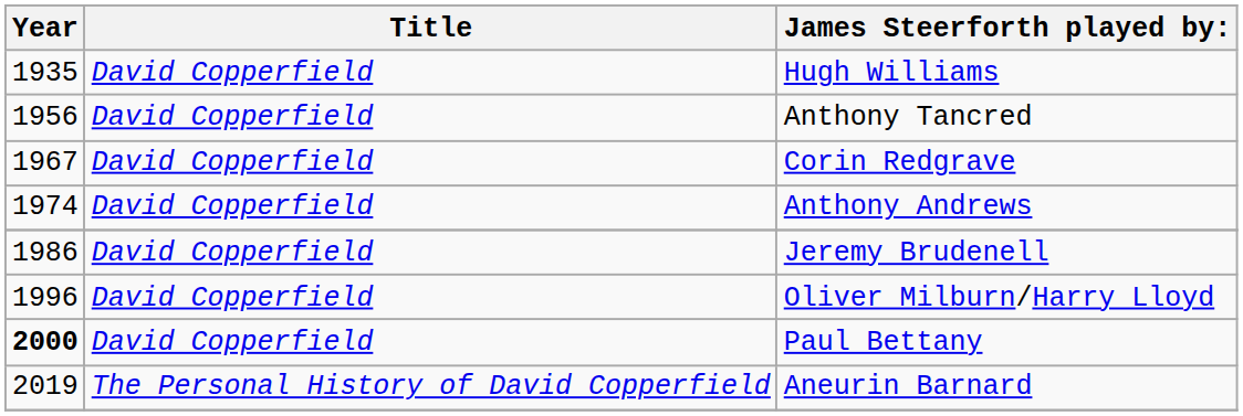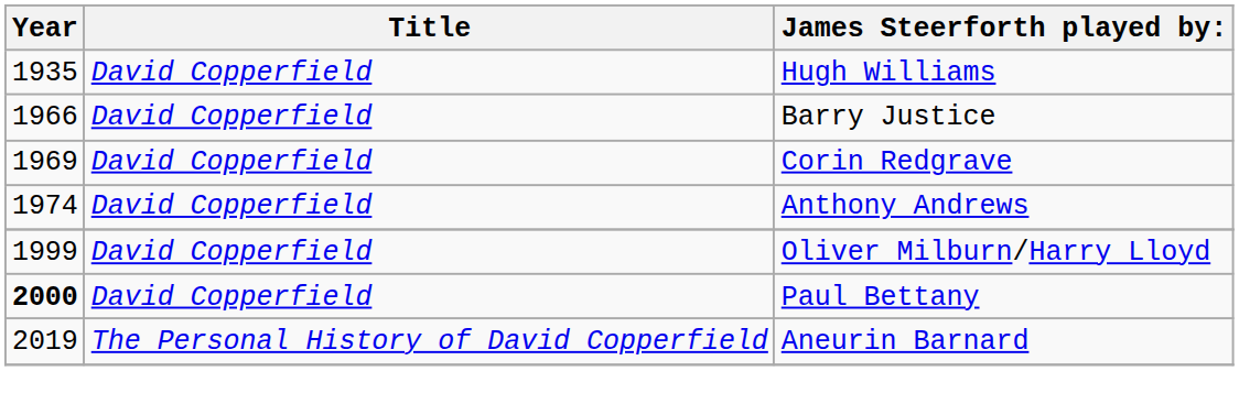- row: 1956 | David Copperfield | Anthony Tancred
+ row: 1966 | David Copperfield | Barry Justice
Corin Redgrave | Year: 1967 -> 1969
- row: 1986 | David Copperfield | Jeremy Brudenell
Oliver Milburn/Harry Lloyd | Year: 1996 -> 1999
